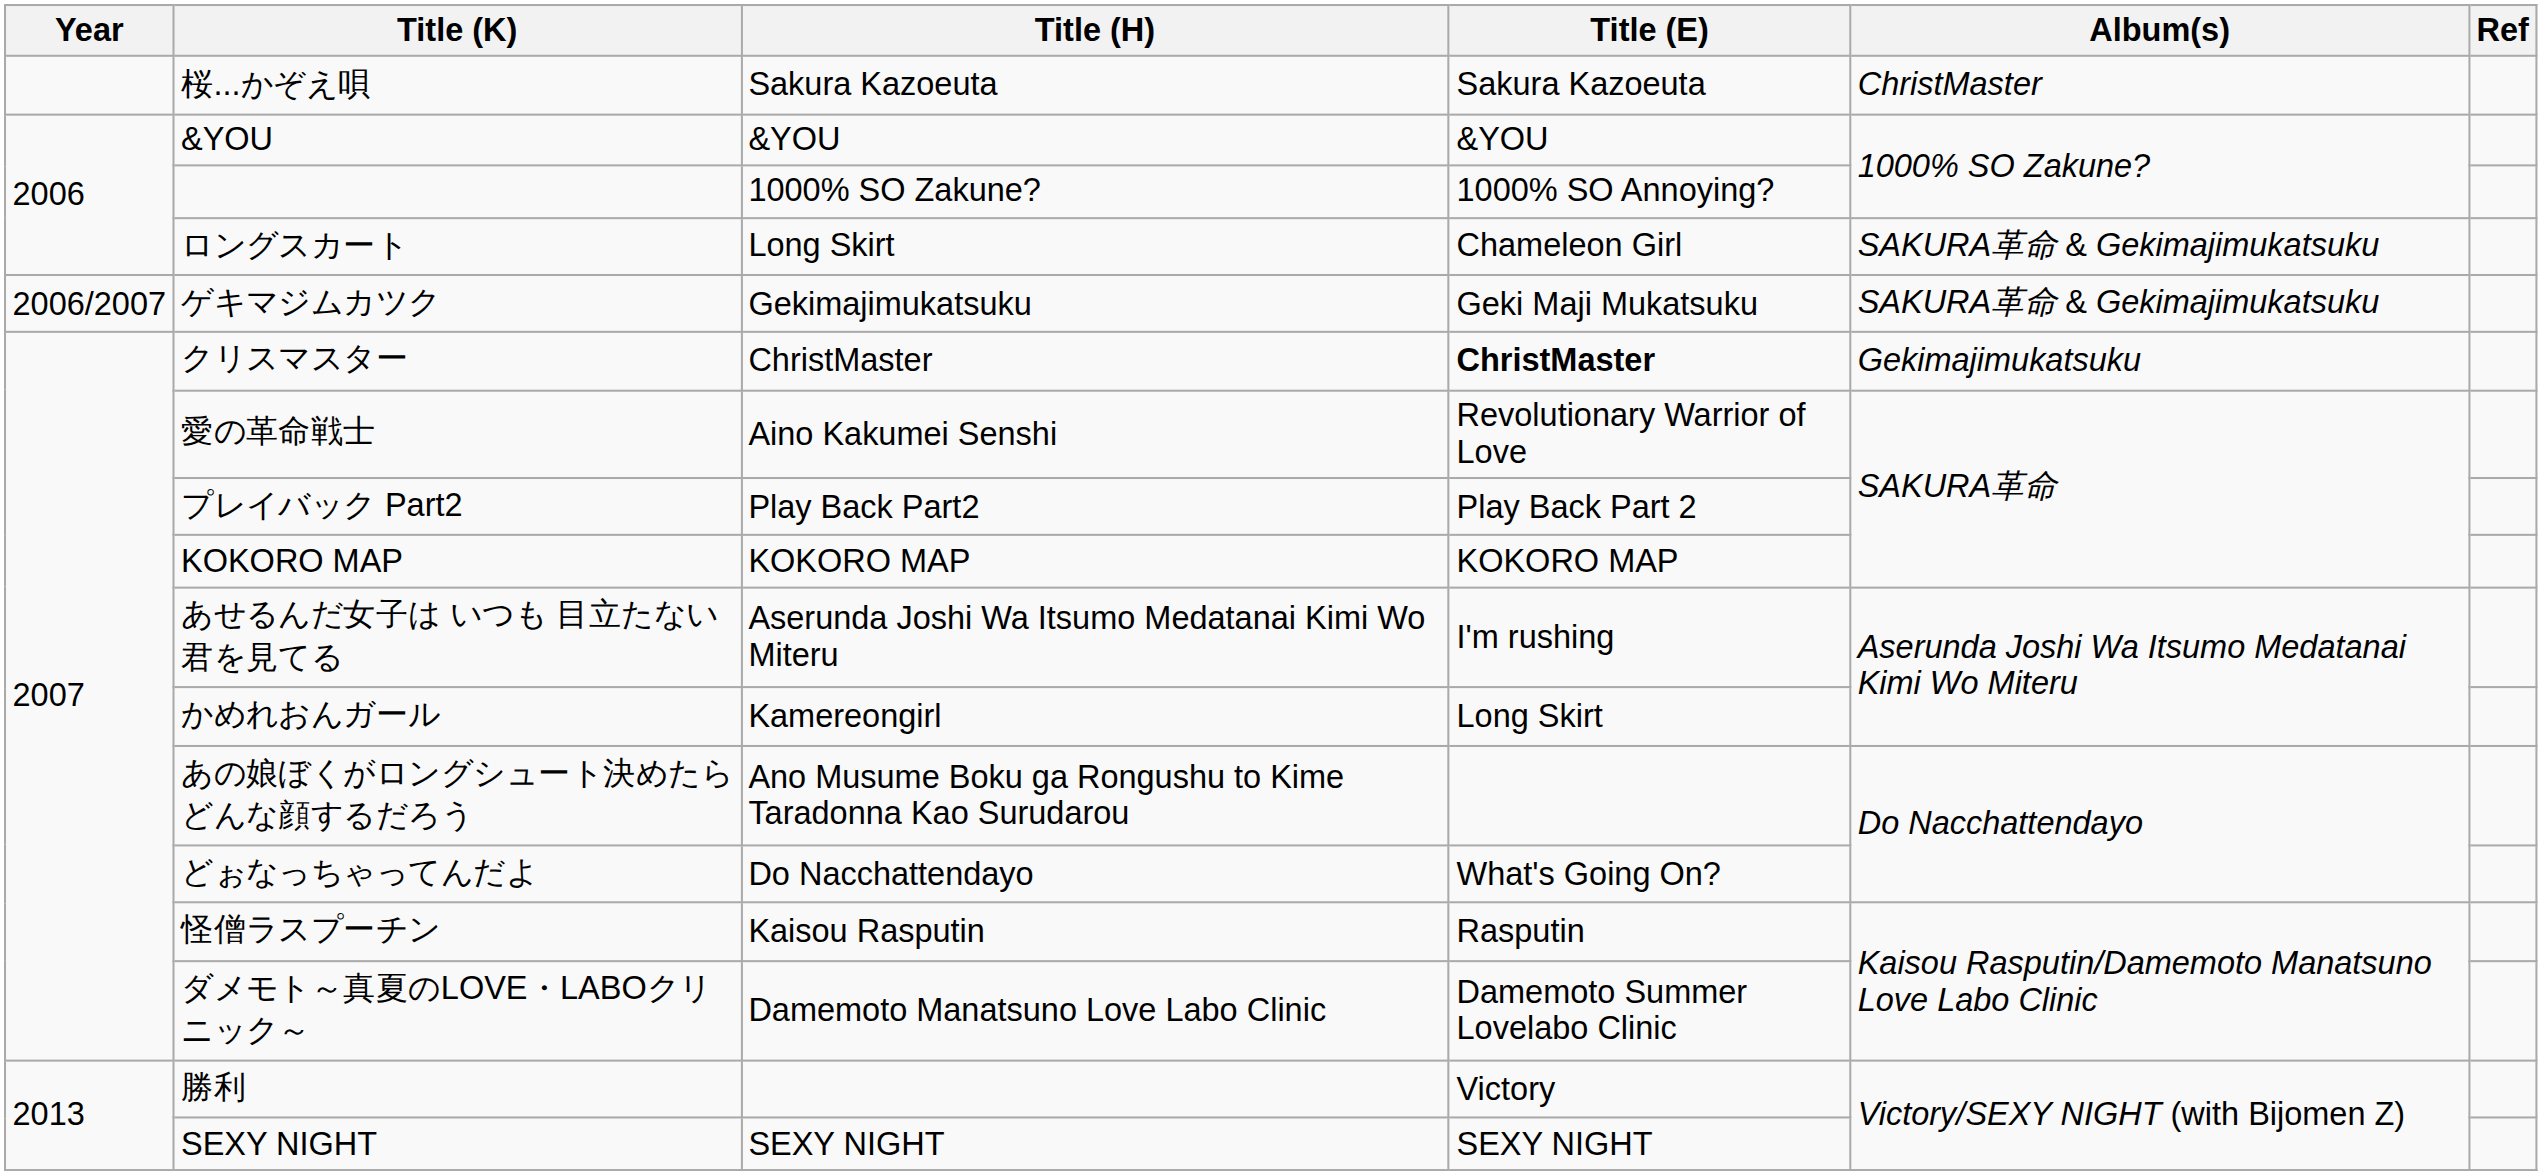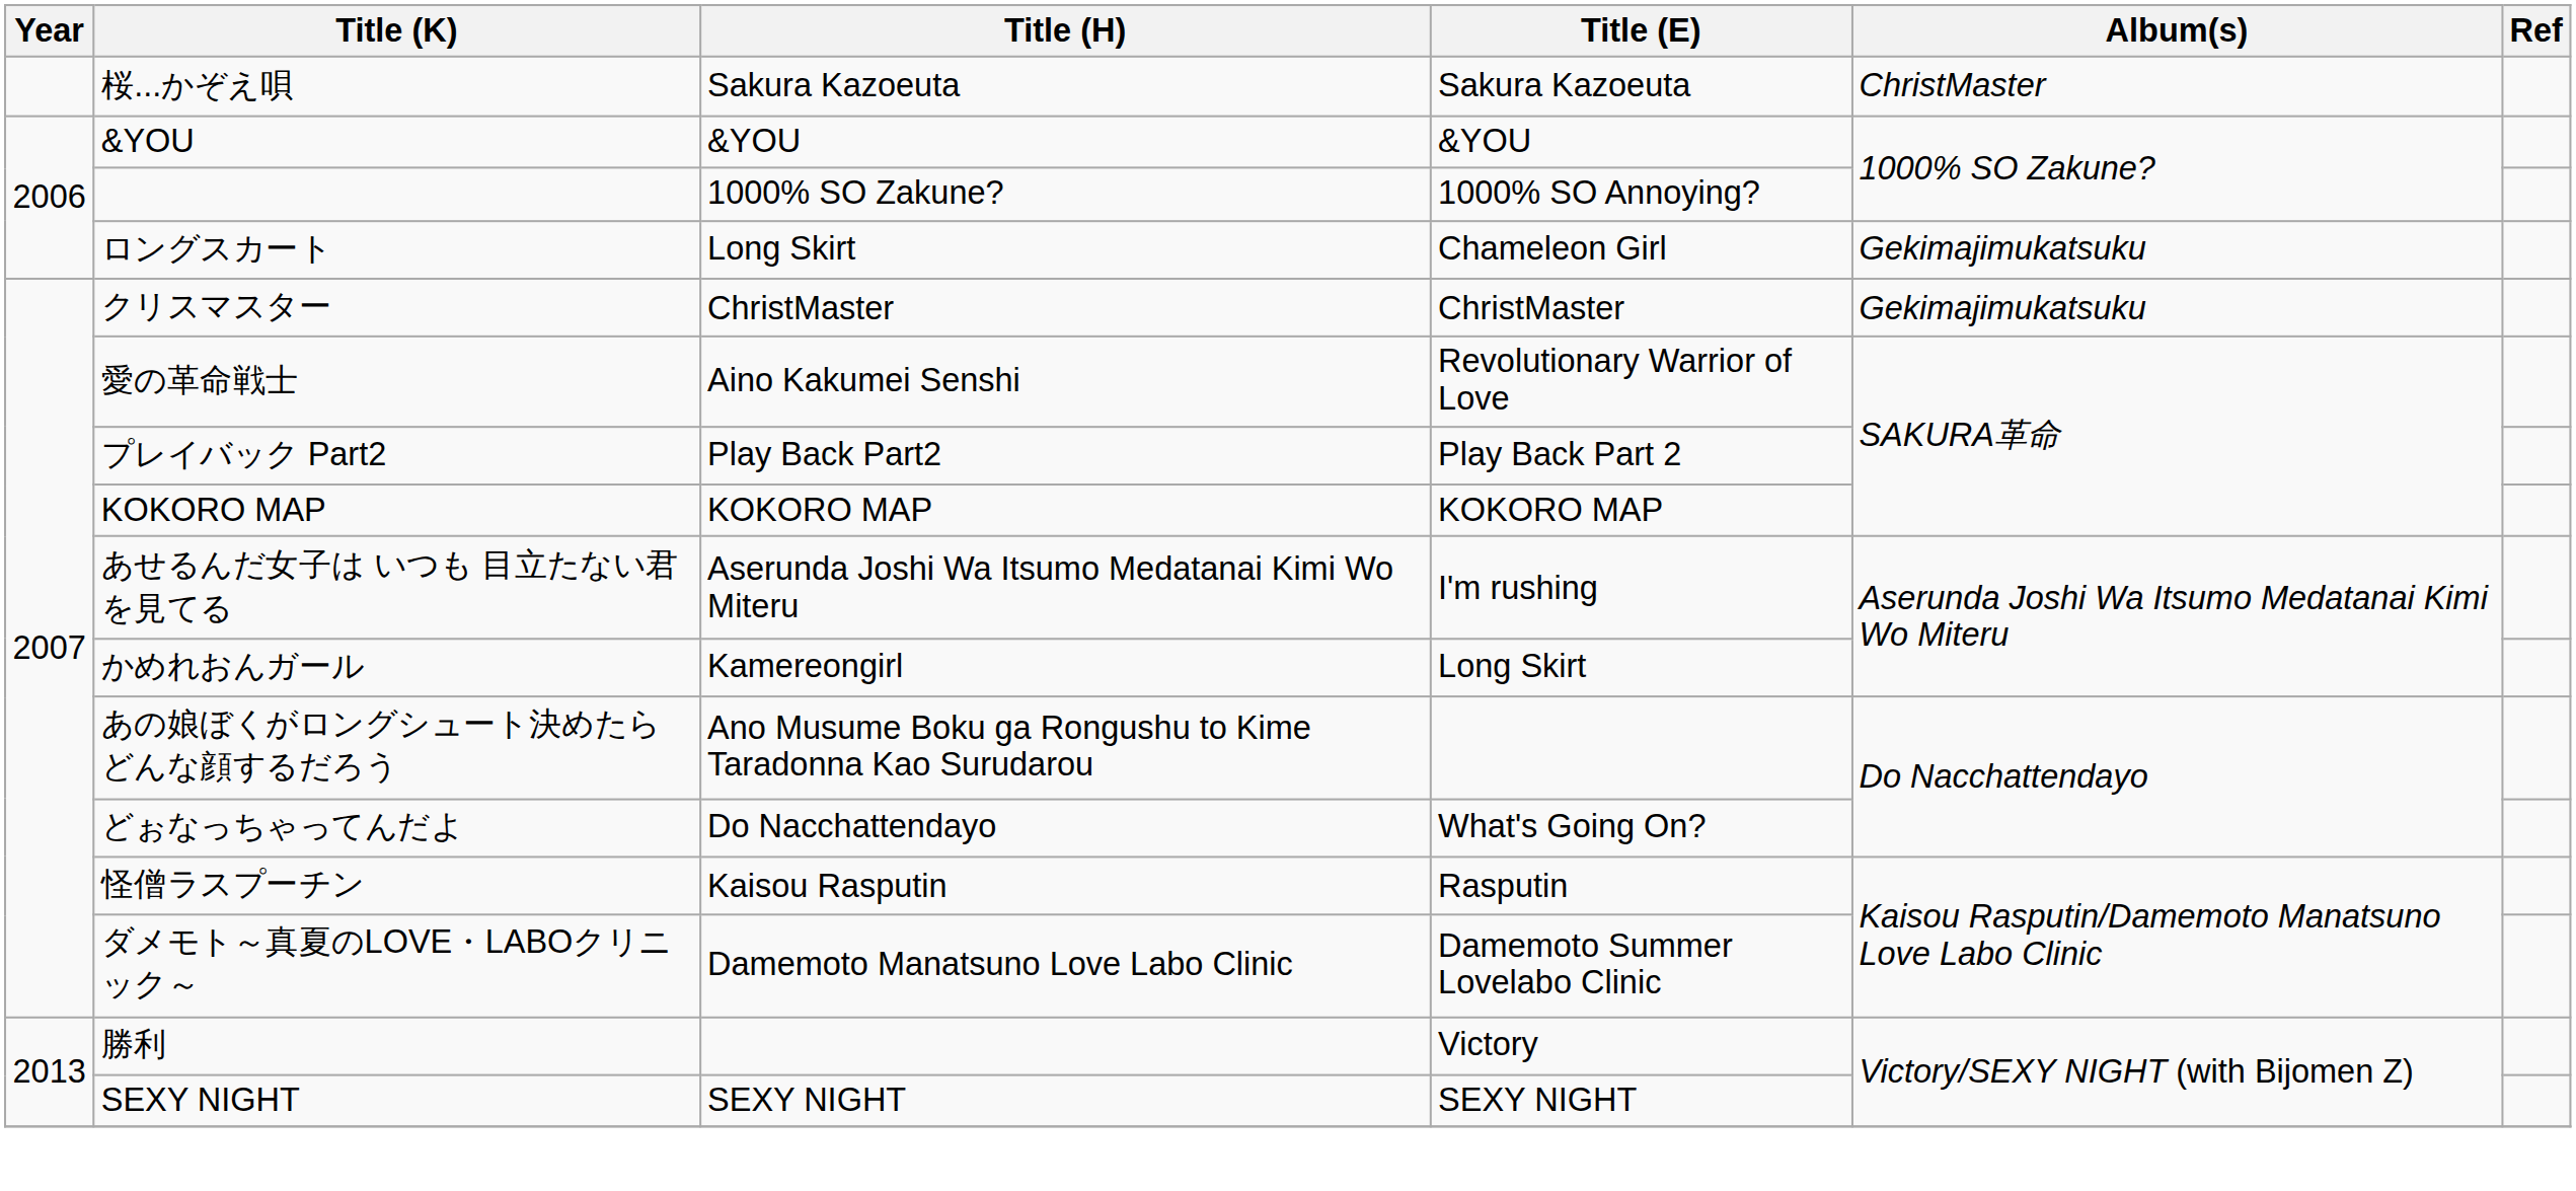ロングスカート | Album(s): SAKURA革命 & Gekimajimukatsuku -> Gekimajimukatsuku
- row: 2006/2007 | ゲキマジムカツク | Gekimajimukatsuku | Geki Maji Mukatsuku | SAKURA革命 & Gekimajimukatsuku
クリスマスター | Title (E): bold -> normal
